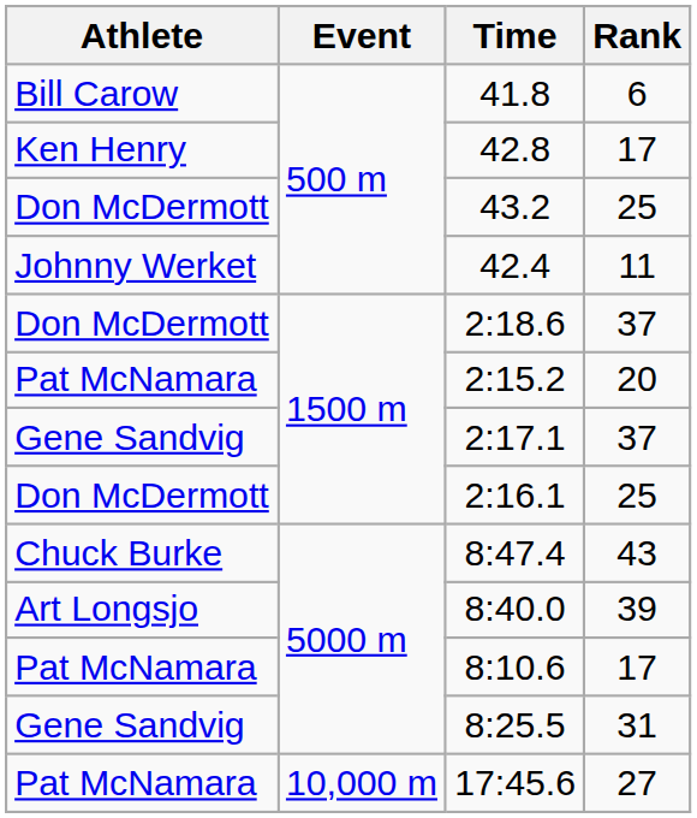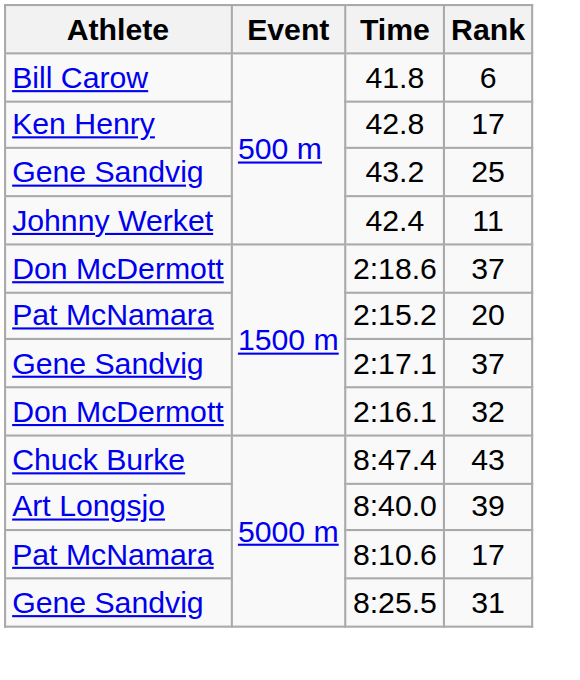43.2 | Athlete: Don McDermott -> Gene Sandvig
2:16.1 | Rank: 25 -> 32
- row: Pat McNamara | 10,000 m | 17:45.6 | 27
